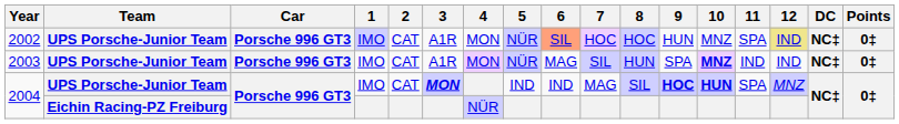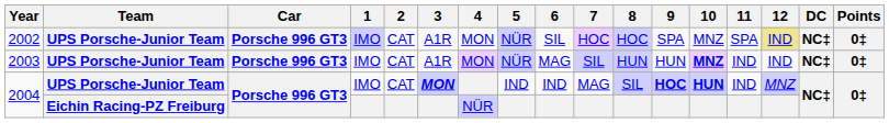2002 | 6: lightsalmon background -> no background
2002 | 9: HUN -> SPA
2003 | 9: SPA -> HUN
2004 / UPS Porsche-Junior Team | 11: SPA -> IND
